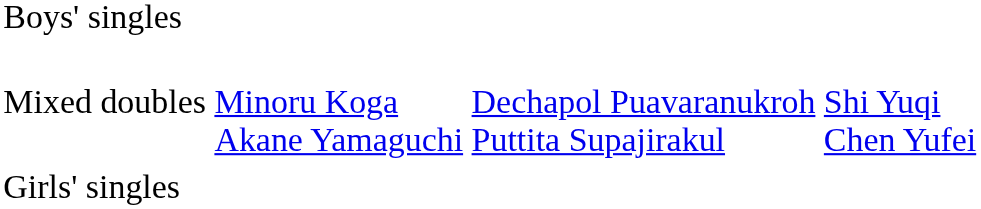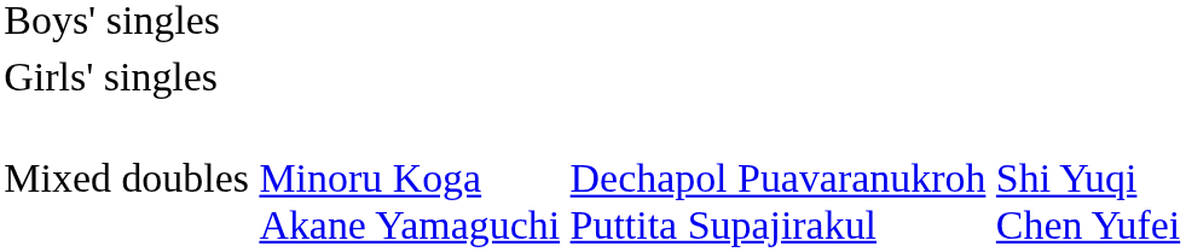rows swapped: Girls' singles <-> Mixed doubles
